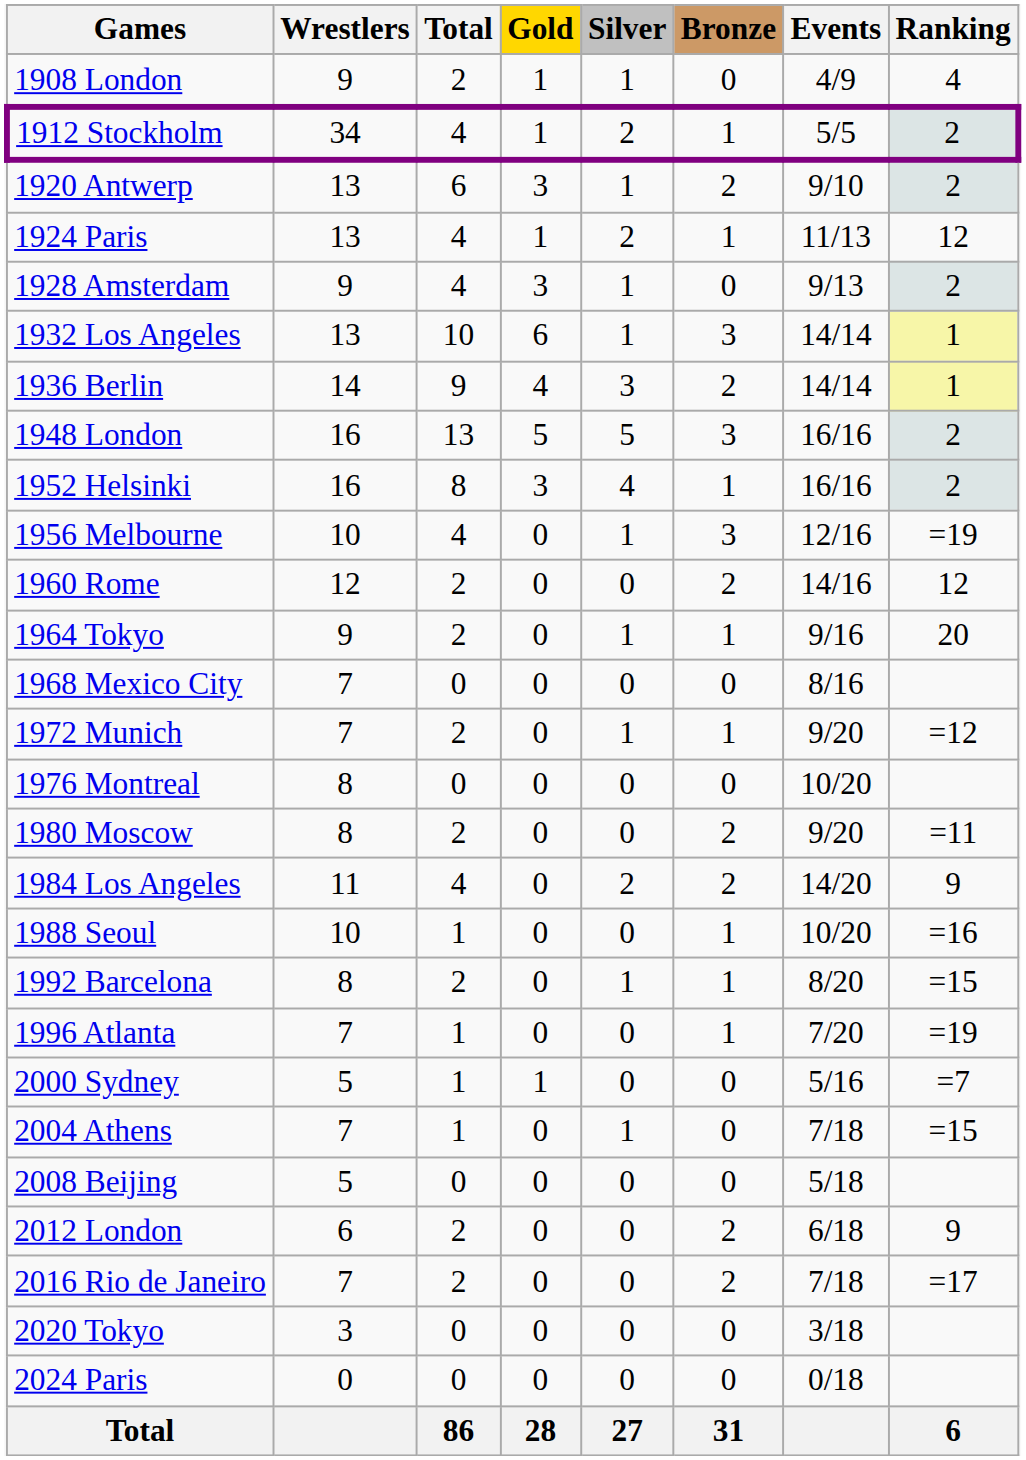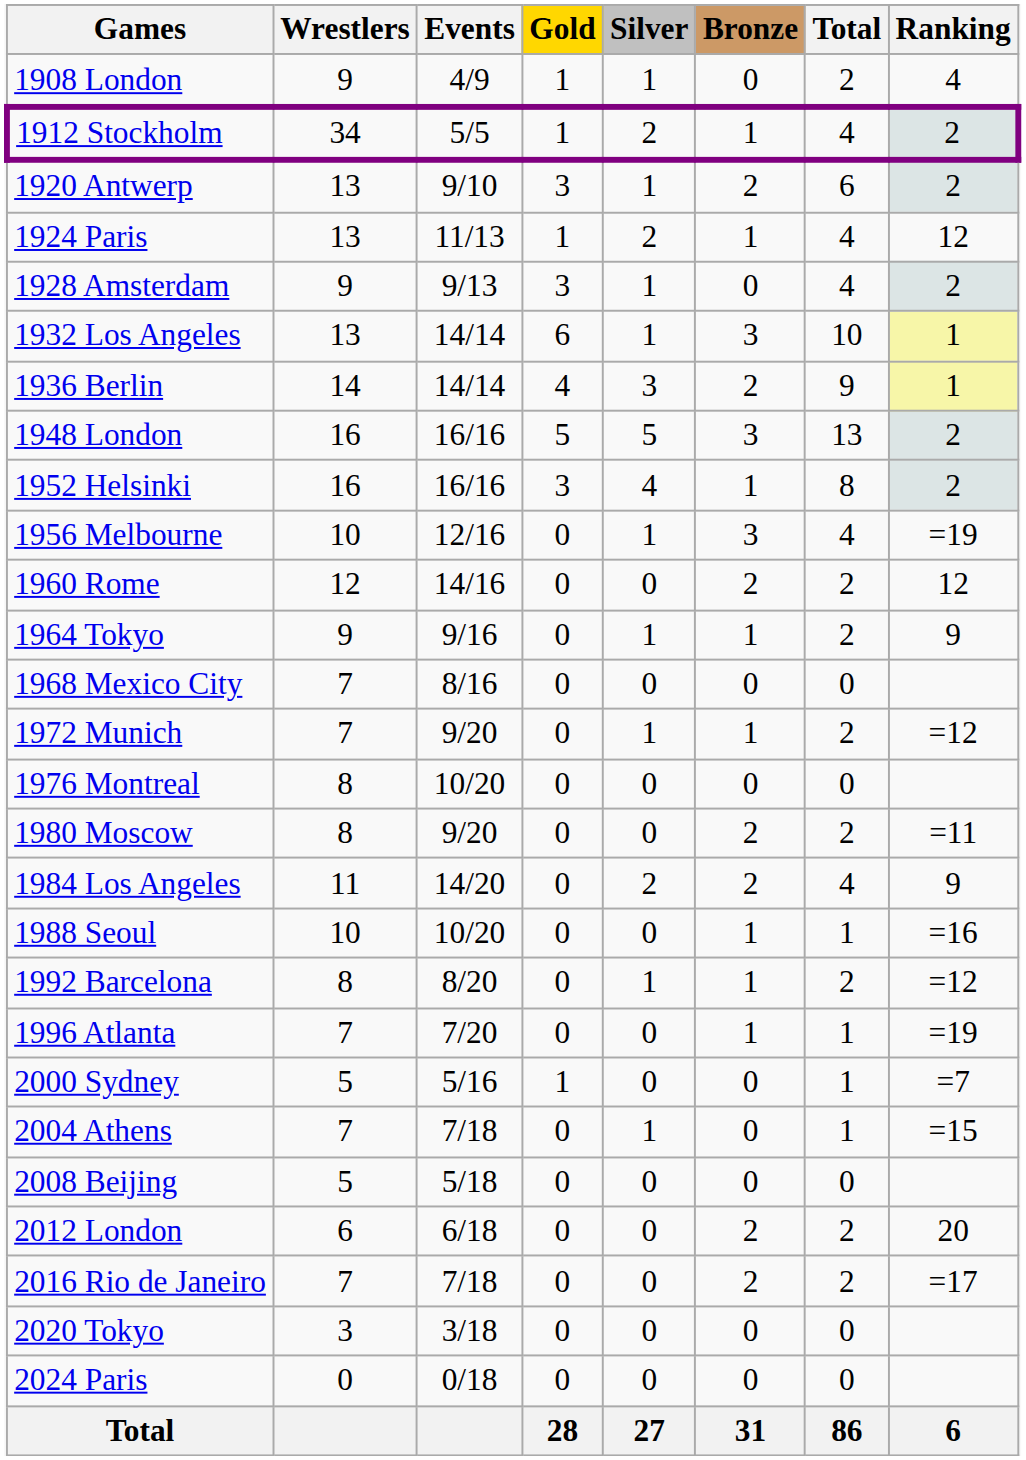columns swapped: Events <-> Total
1964 Tokyo | Ranking: 20 -> 9
1992 Barcelona | Ranking: =15 -> =12
2012 London | Ranking: 9 -> 20
